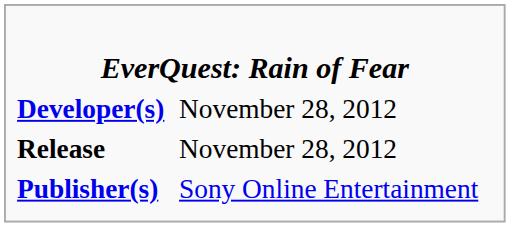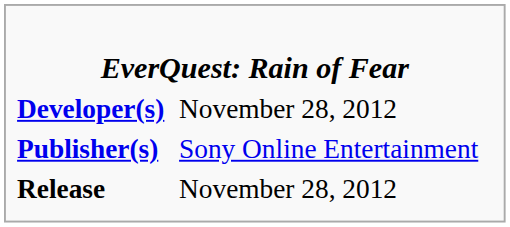rows swapped: Publisher(s) <-> Release
